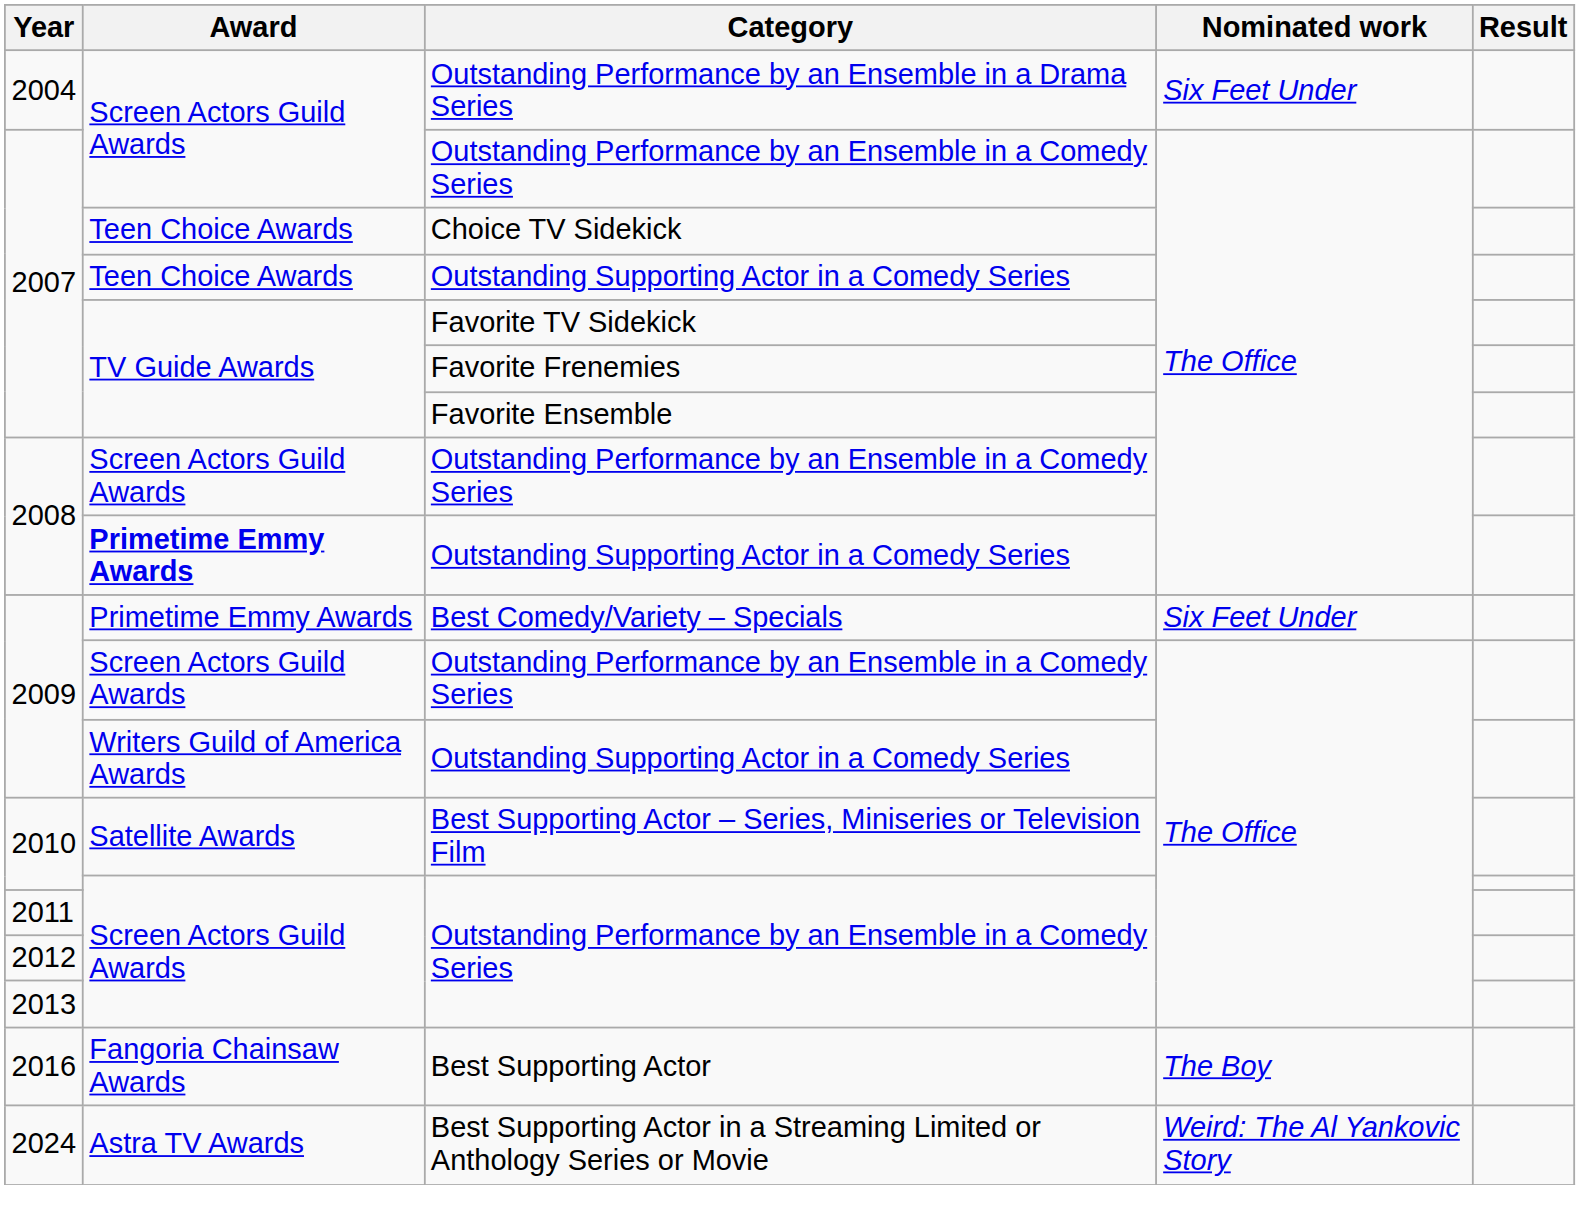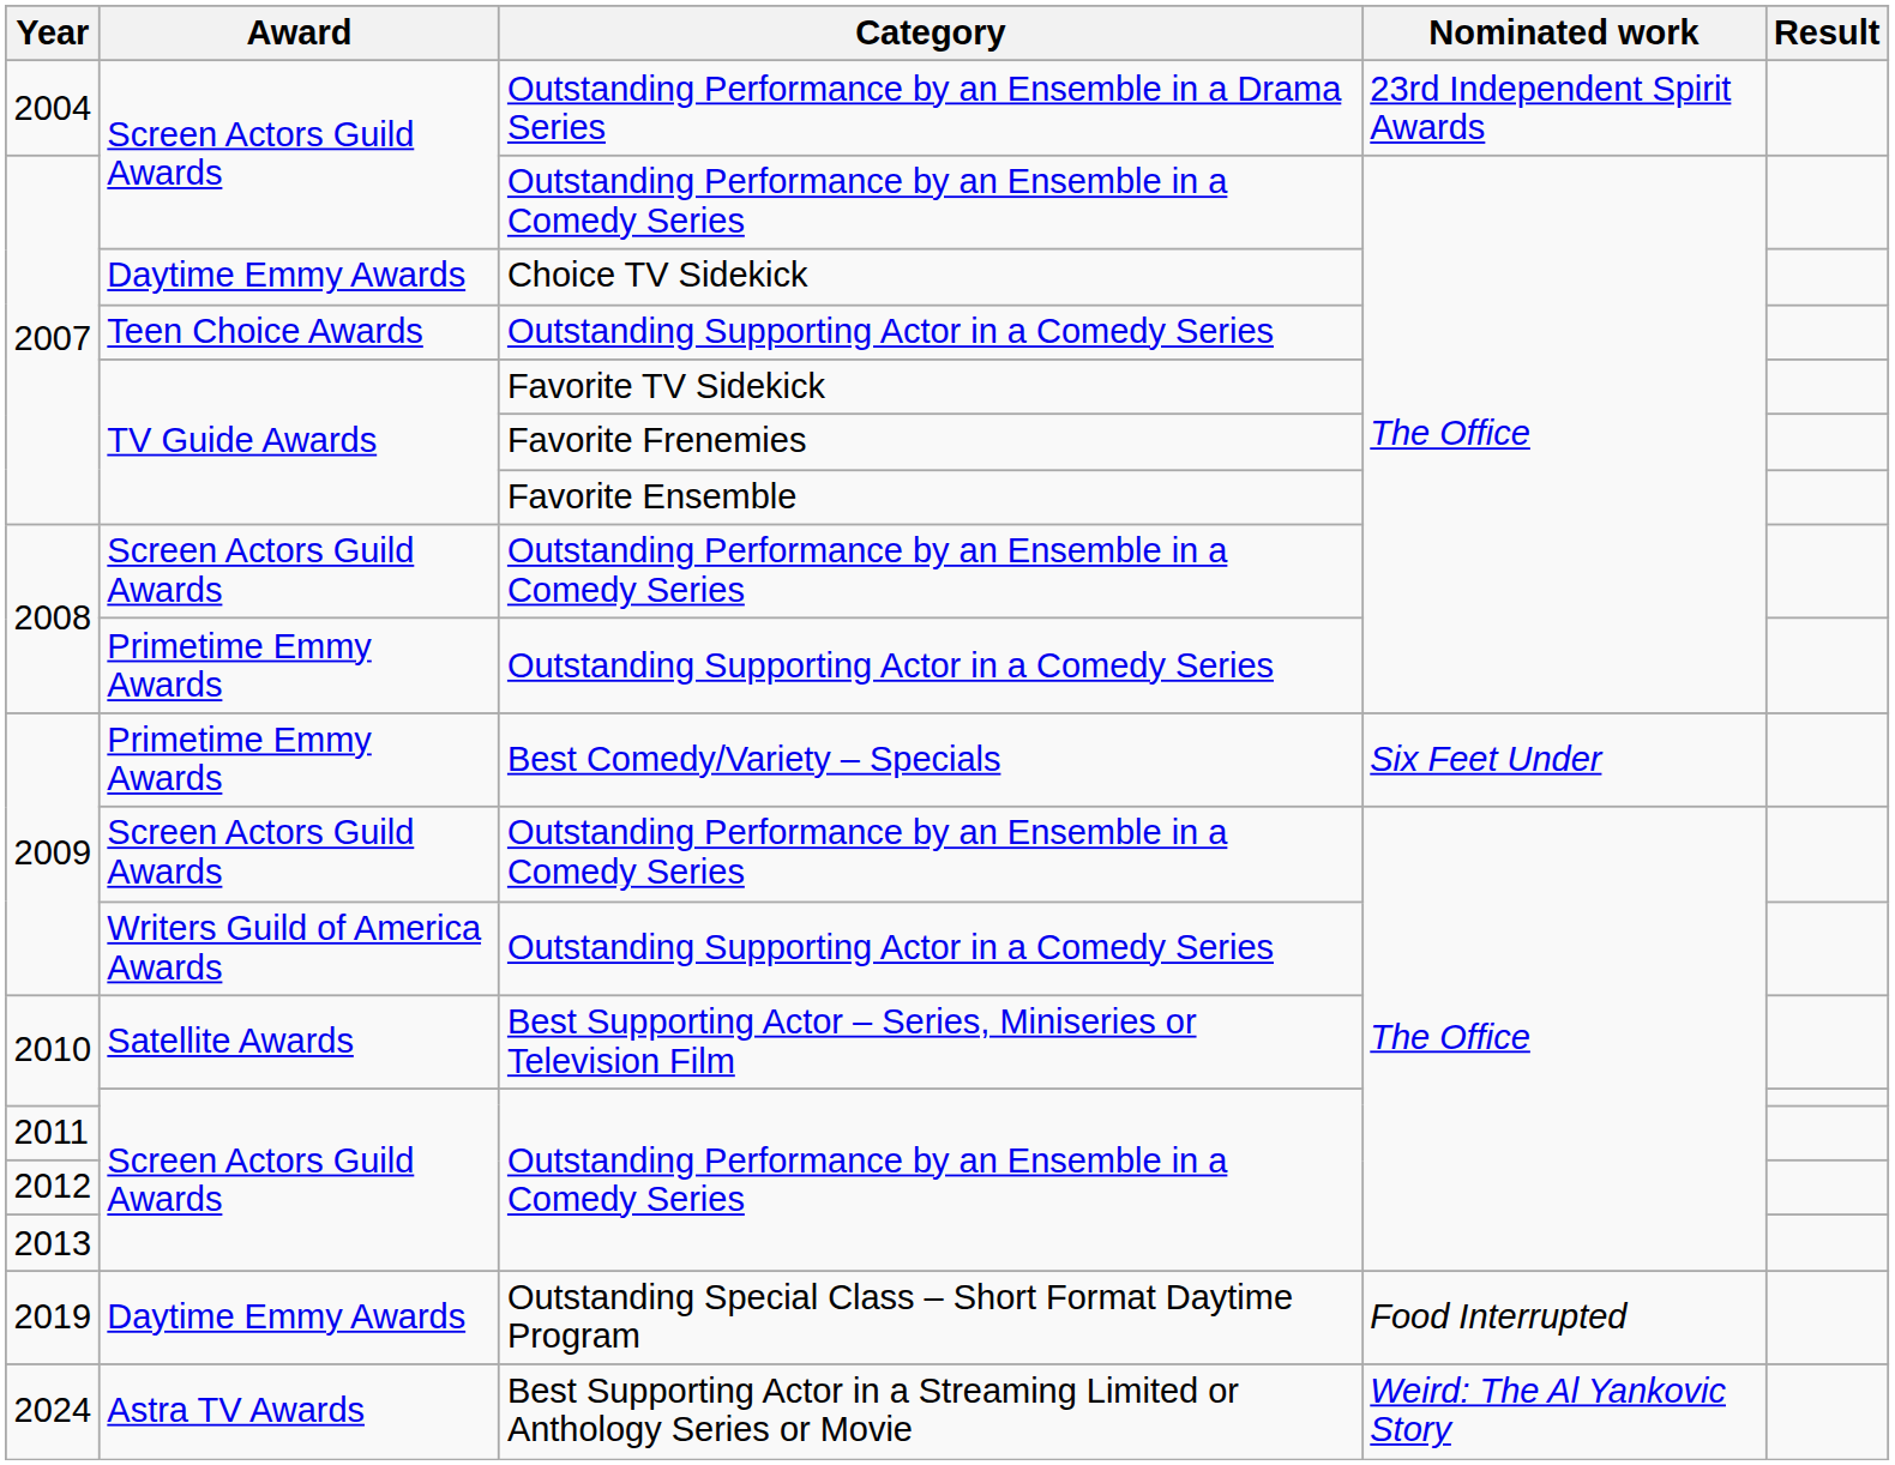Outstanding Performance by an Ensemble in a Drama Series | Nominated work: Six Feet Under -> 23rd Independent Spirit Awards
Choice TV Sidekick | Award: Teen Choice Awards -> Daytime Emmy Awards
2008 / Outstanding Supporting Actor in a Comedy Series | Award: bold -> normal
- row: 2016 | Fangoria Chainsaw Awards | Best Supporting Actor | The Boy
+ row: 2019 | Daytime Emmy Awards | Outstanding Special Class – Short Format Daytime Program | Food Interrupted
